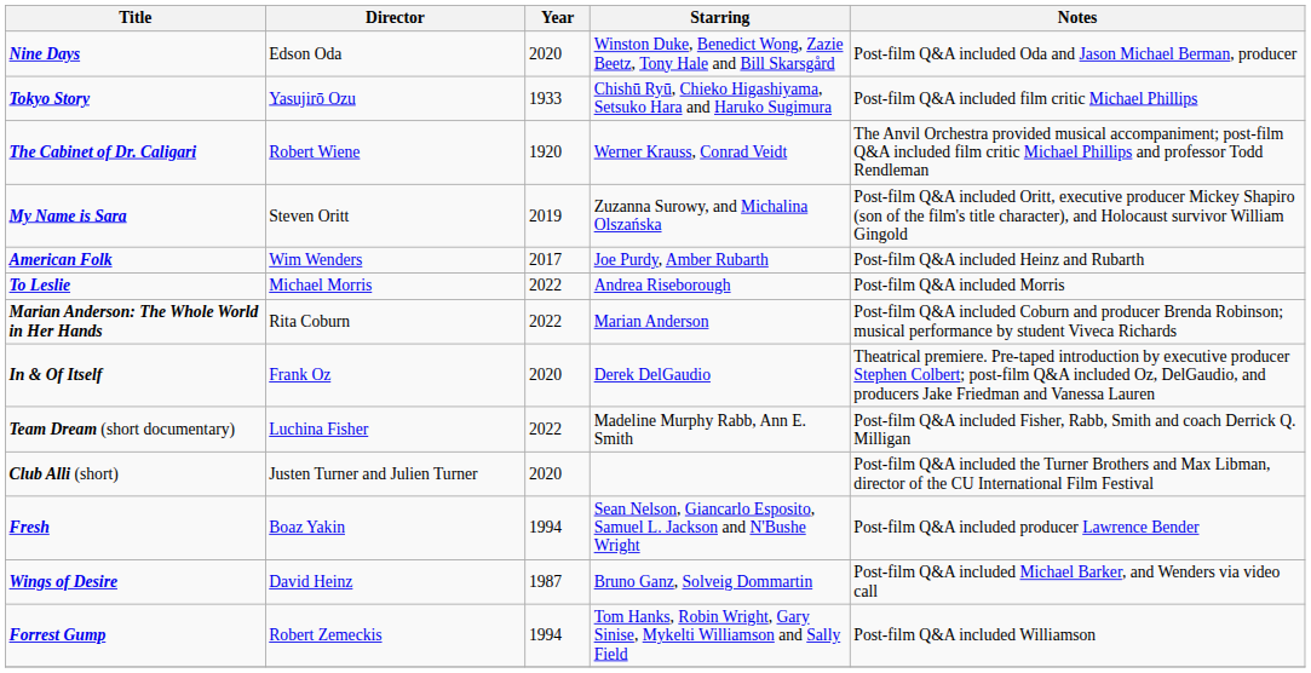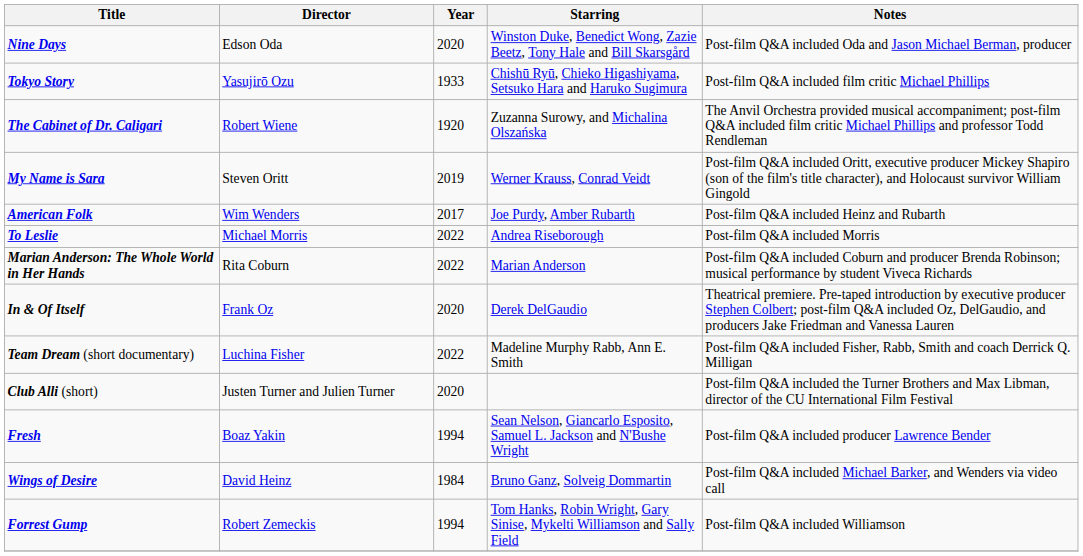The Cabinet of Dr. Caligari | Starring: Werner Krauss, Conrad Veidt -> Zuzanna Surowy, and Michalina Olszańska
My Name is Sara | Starring: Zuzanna Surowy, and Michalina Olszańska -> Werner Krauss, Conrad Veidt
Wings of Desire | Year: 1987 -> 1984
